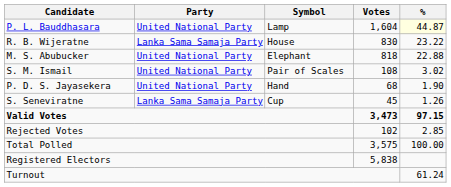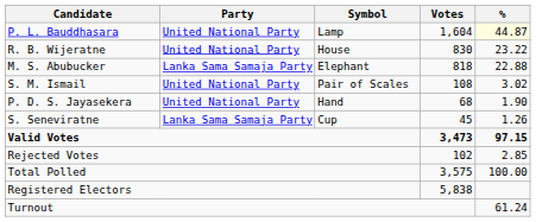R. B. Wijeratne | Party: Lanka Sama Samaja Party -> United National Party
M. S. Abubucker | Party: United National Party -> Lanka Sama Samaja Party
